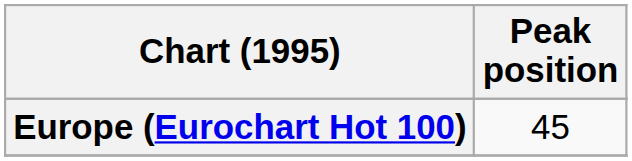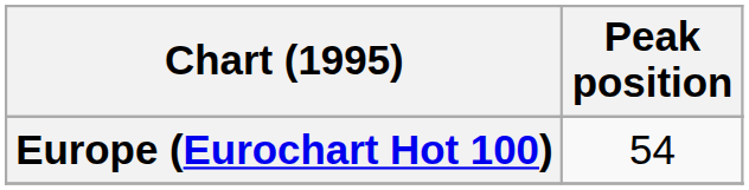Europe (Eurochart Hot 100) | Peak position: 45 -> 54
